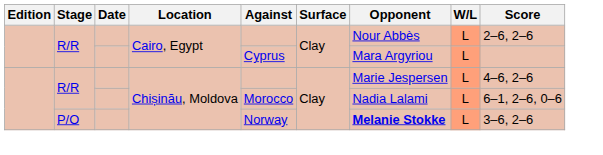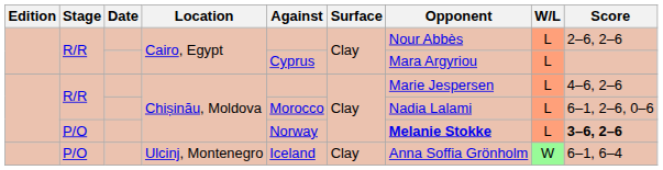P/O / Chișinău, Moldova | Score: normal -> bold
+ row: P/O | Ulcinj, Montenegro | Iceland | Clay | Anna Soffia Grönholm | W | 6–1, 6–4
